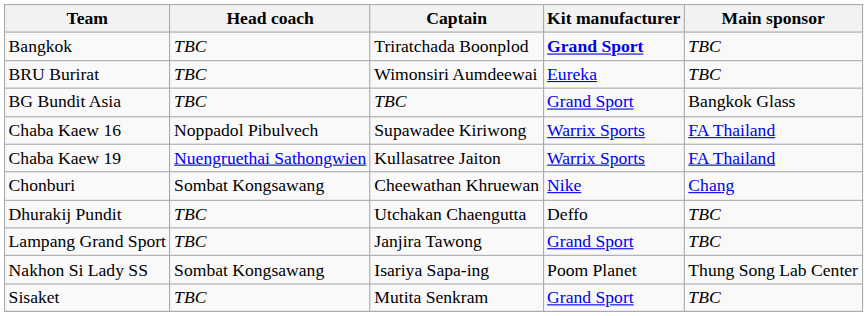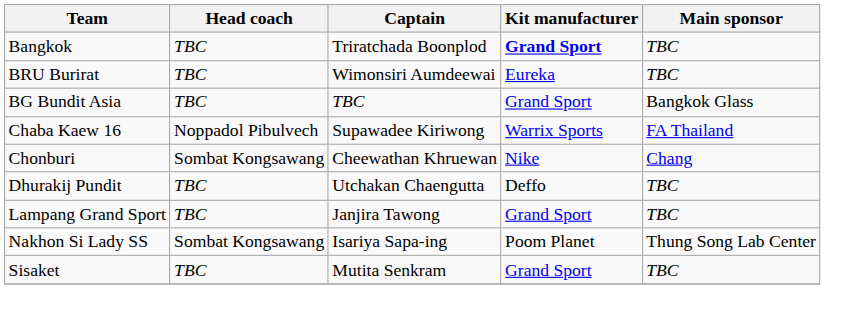- row: Chaba Kaew 19 | Nuengruethai Sathongwien | Kullasatree Jaiton | Warrix Sports | FA Thailand
